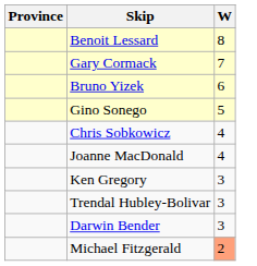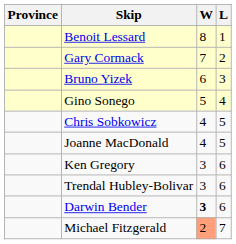+ column: L | 1 | 2 | 3 | 4 | 5 | 5 | 6 | 6 | 6 | 7
Darwin Bender | W: normal -> bold
